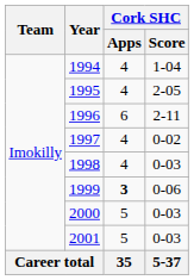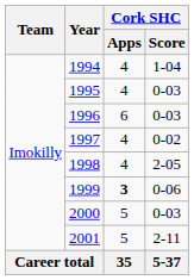1995 | Cork SHC / Score: 2-05 -> 0-03
1996 | Cork SHC / Score: 2-11 -> 0-03
1998 | Cork SHC / Score: 0-03 -> 2-05
2001 | Cork SHC / Score: 0-03 -> 2-11
